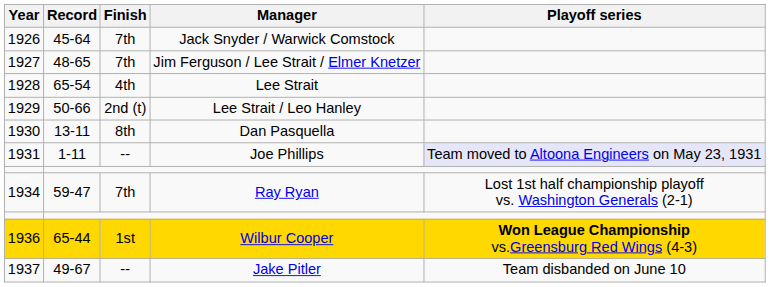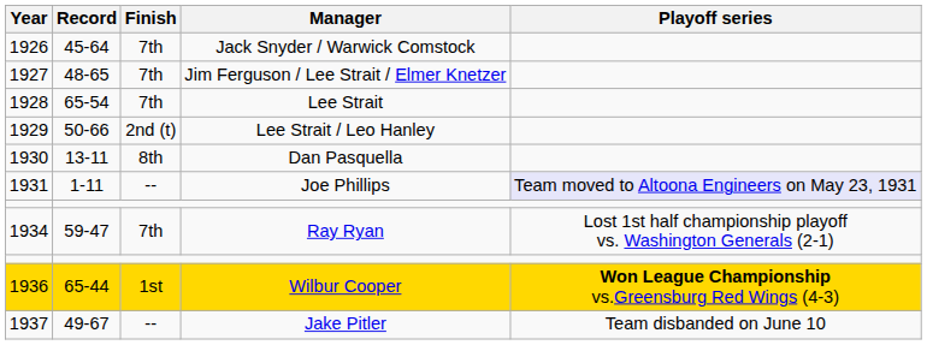Lee Strait | Finish: 4th -> 7th
